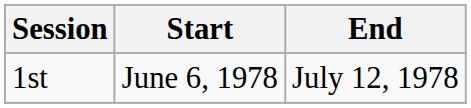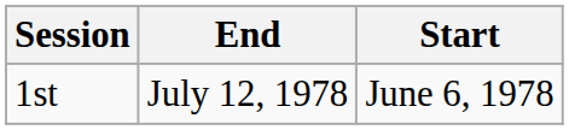columns swapped: Start <-> End
